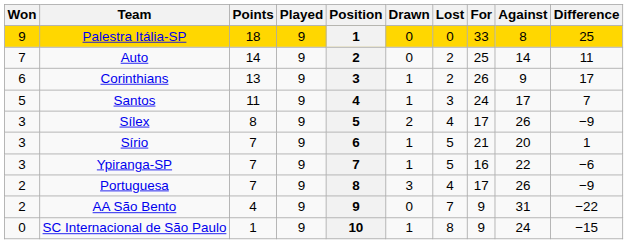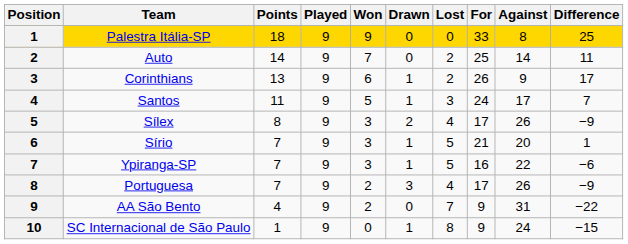columns swapped: Position <-> Won
